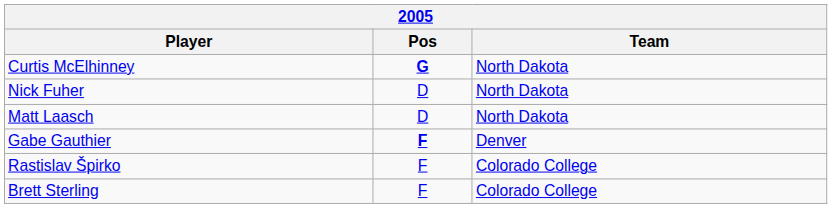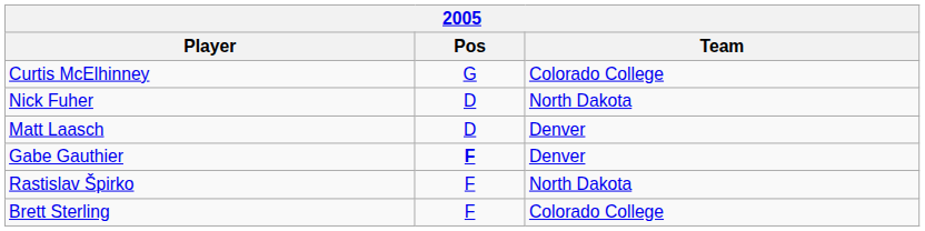Curtis McElhinney | Pos: bold -> normal
Curtis McElhinney | Team: North Dakota -> Colorado College
Matt Laasch | Team: North Dakota -> Denver
Rastislav Špirko | Team: Colorado College -> North Dakota
